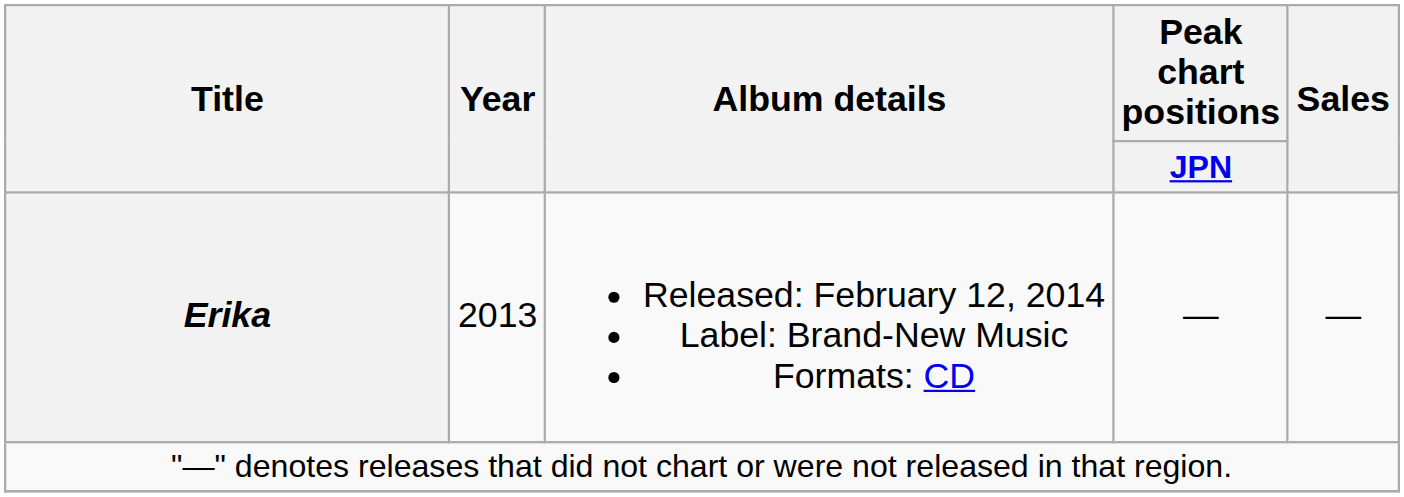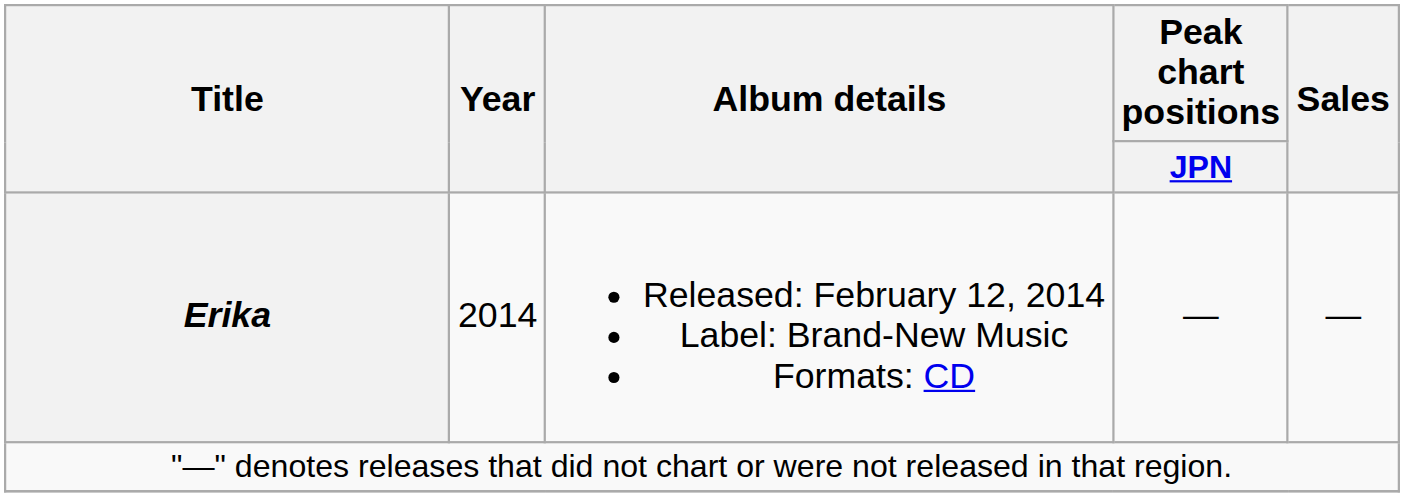Erika | Year: 2013 -> 2014
